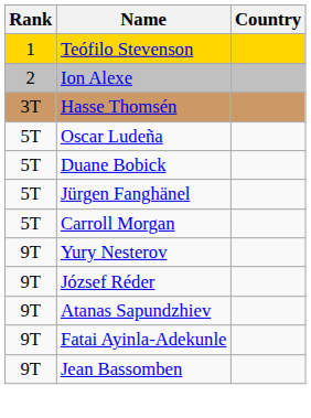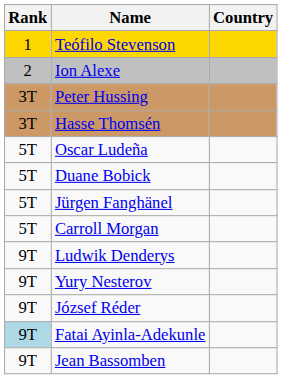+ row: 3T | Peter Hussing
+ row: 9T | Ludwik Denderys
- row: 9T | Atanas Sapundzhiev
Fatai Ayinla-Adekunle | Rank: no background -> lightblue background
